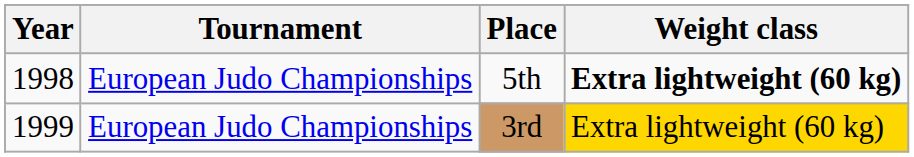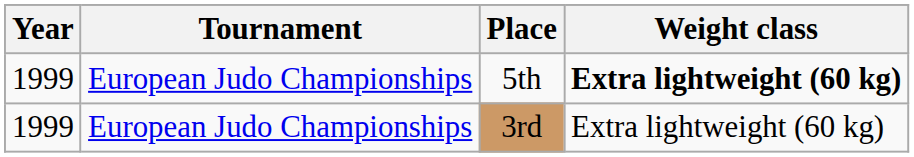5th | Year: 1998 -> 1999
3rd | Weight class: gold background -> no background
